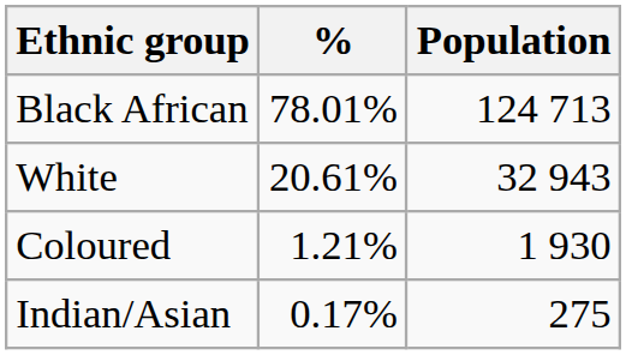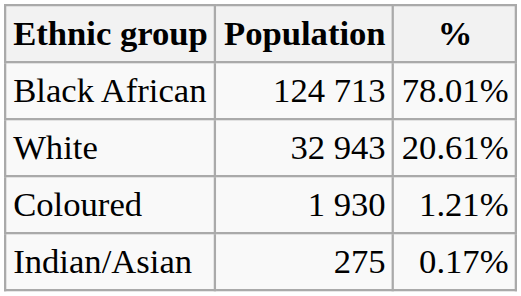columns swapped: Population <-> %
